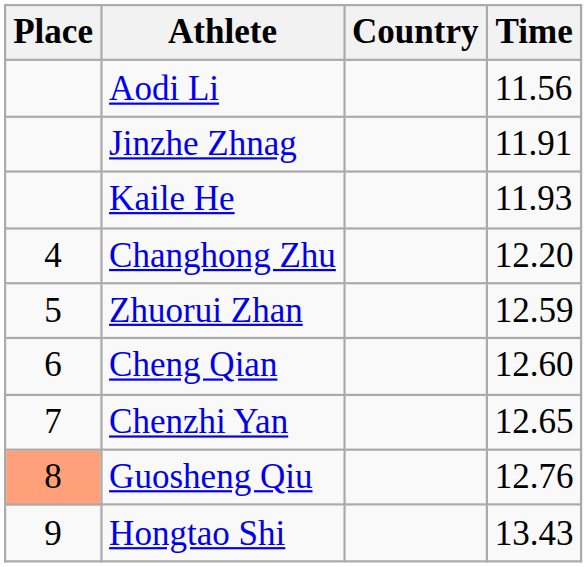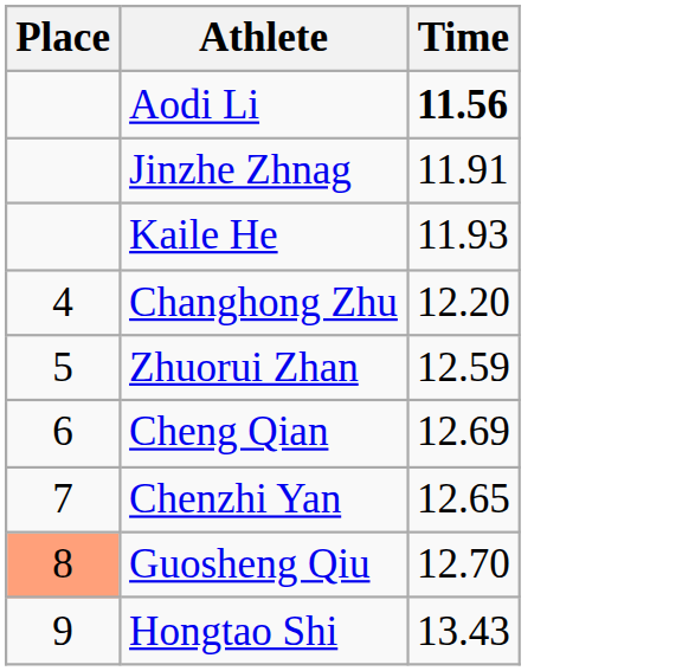- column: Country
Aodi Li | Time: normal -> bold
Cheng Qian | Time: 12.60 -> 12.69
Guosheng Qiu | Time: 12.76 -> 12.70
